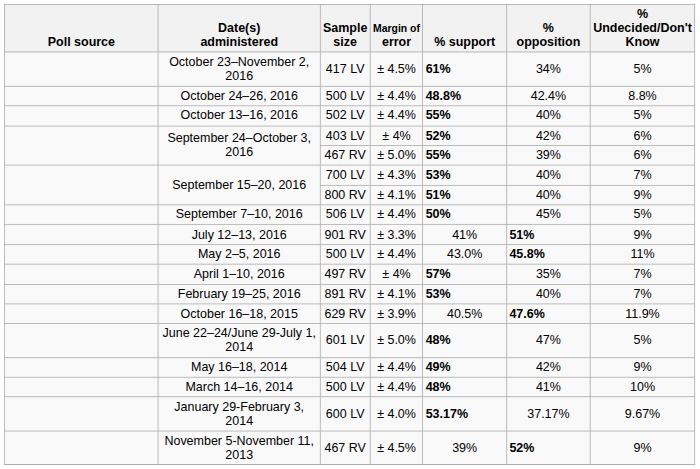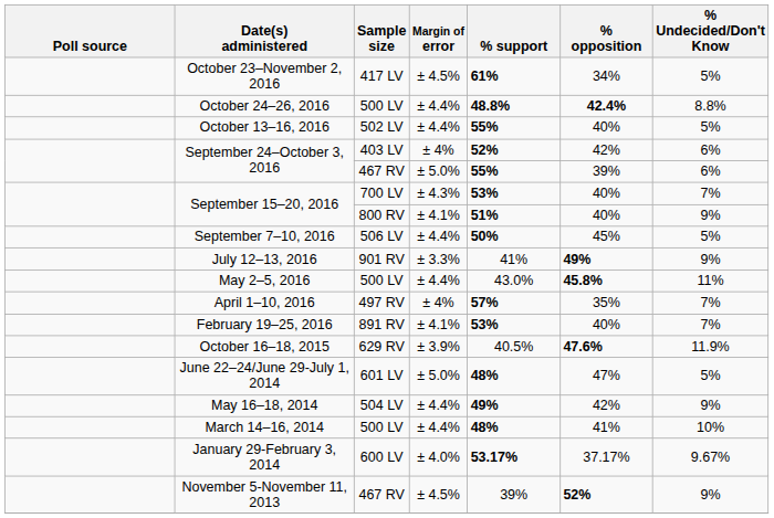October 24–26, 2016 | % opposition: normal -> bold
July 12–13, 2016 | % opposition: 51% -> 49%
